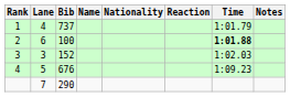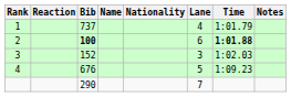columns swapped: Lane <-> Reaction
2 | Bib: normal -> bold
